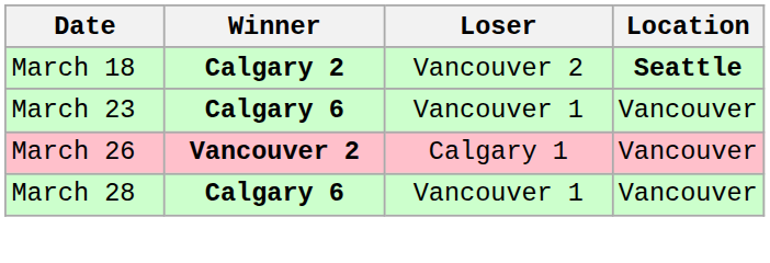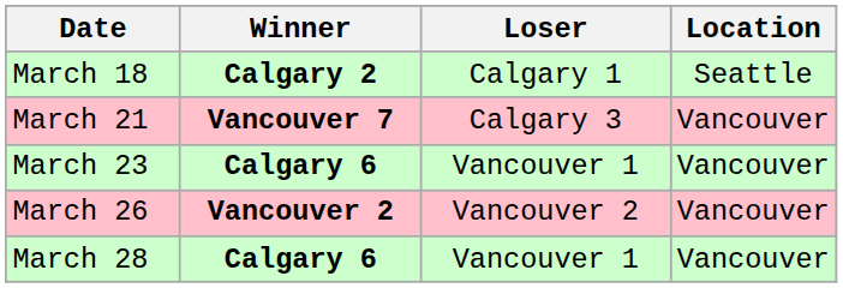March 18 | Loser: Vancouver 2 -> Calgary 1
March 18 | Location: bold -> normal
+ row: March 21 | Vancouver 7 | Calgary 3 | Vancouver
March 26 | Loser: Calgary 1 -> Vancouver 2
